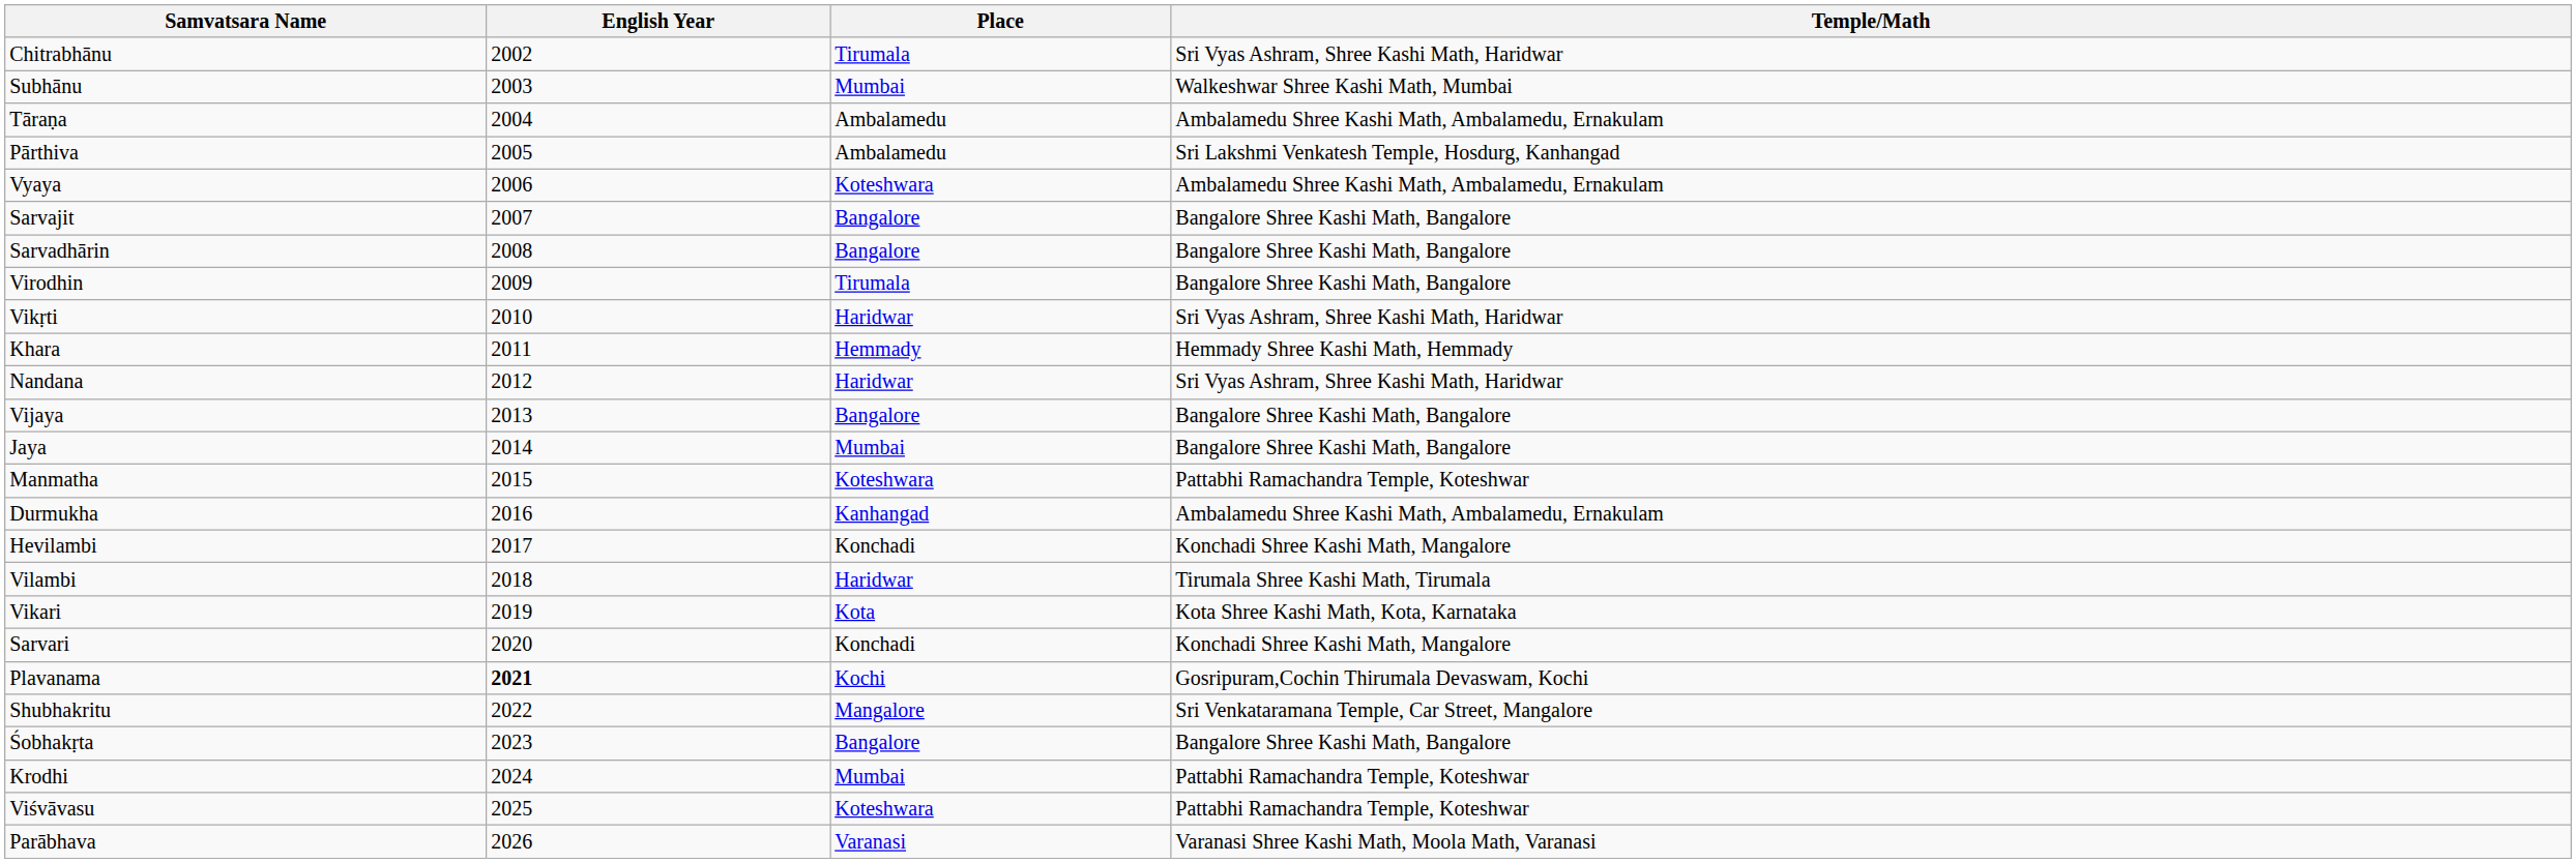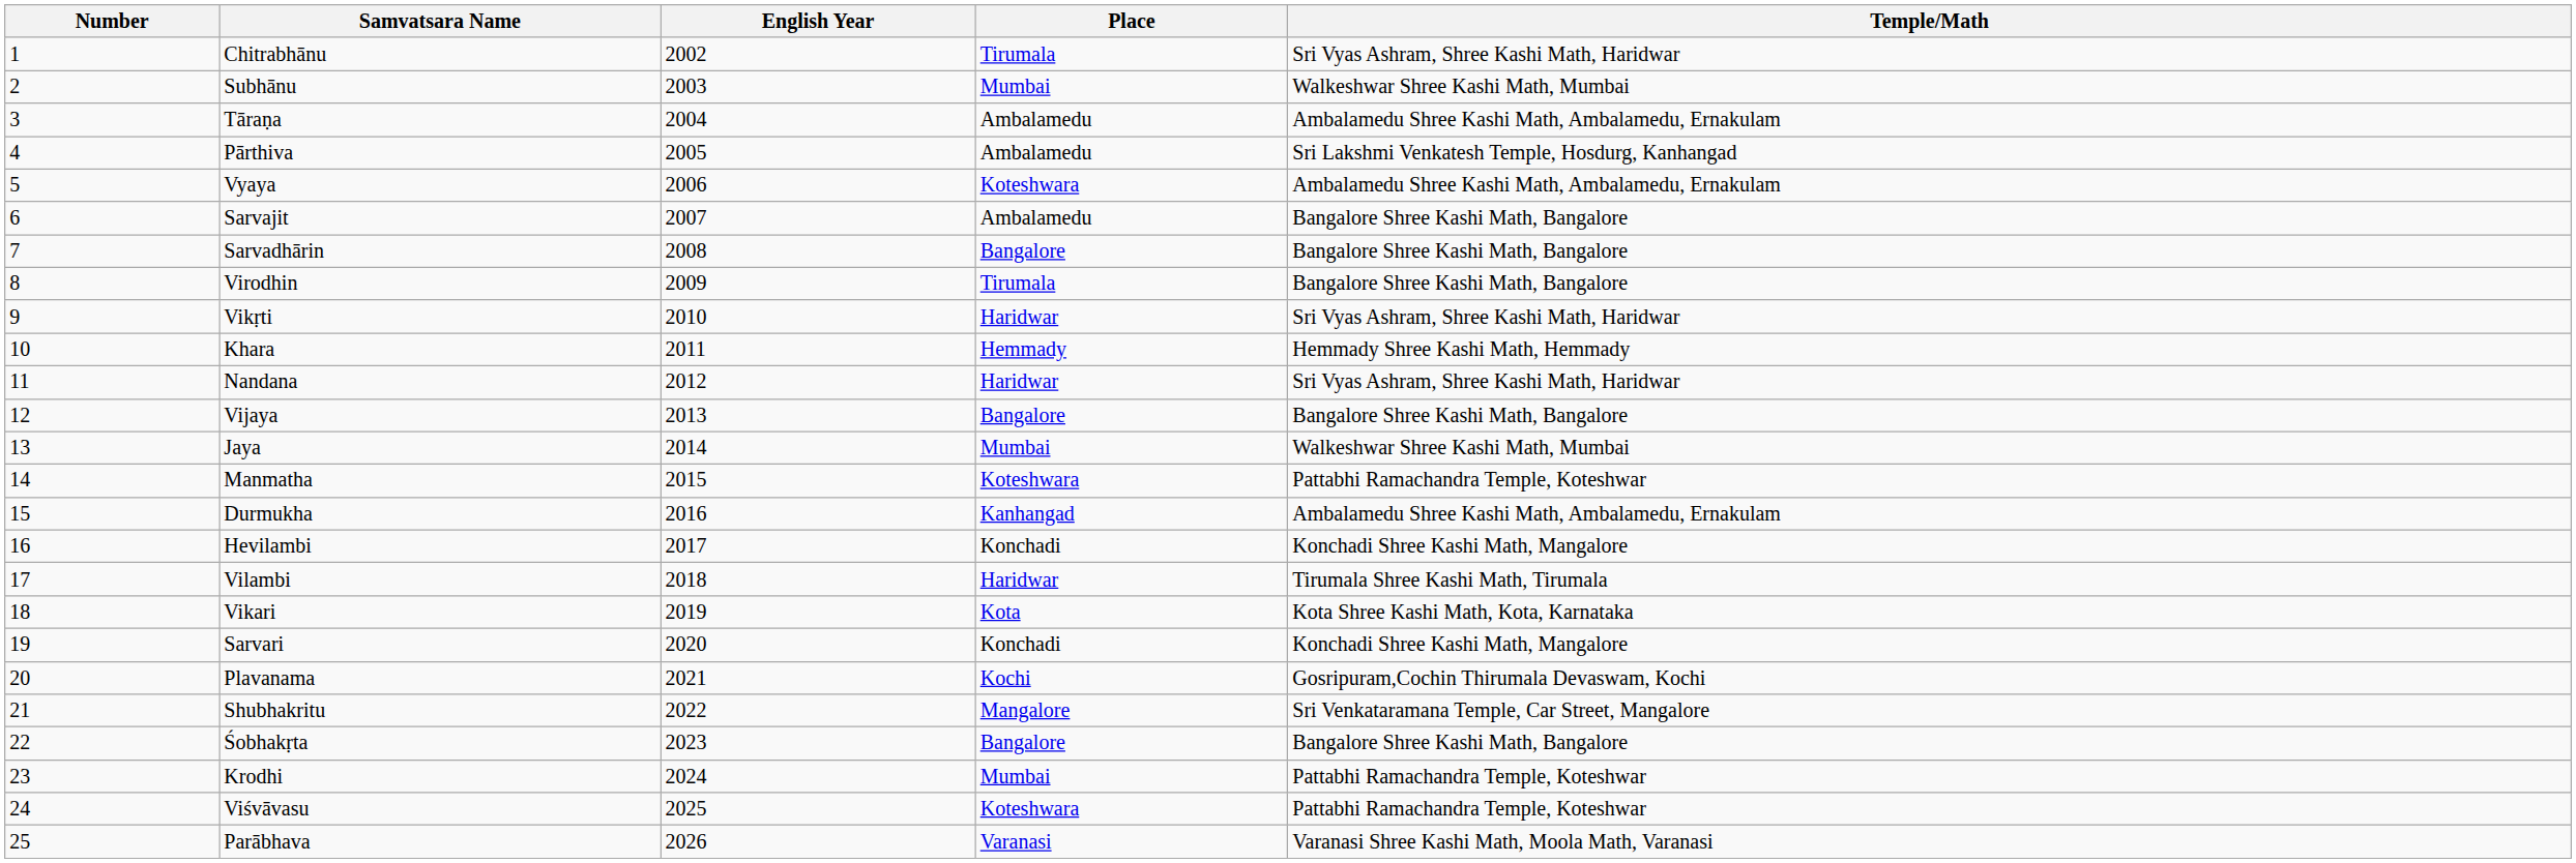+ column: Number | 1 | 2 | 3 | 4 | 5 | 6 | 7 | 8 | 9 | 10 | 11 | 12 | 13 | 14 | 15 | 16 | 17 | 18 | 19 | 20 | 21 | 22 | 23 | 24 | 25
Sarvajit | Place: Bangalore -> Ambalamedu
Jaya | Temple/Math: Bangalore Shree Kashi Math, Bangalore -> Walkeshwar Shree Kashi Math, Mumbai
Plavanama | English Year: bold -> normal
